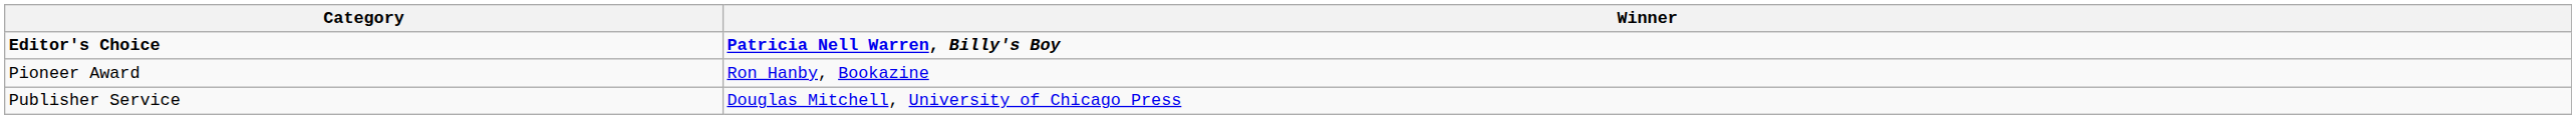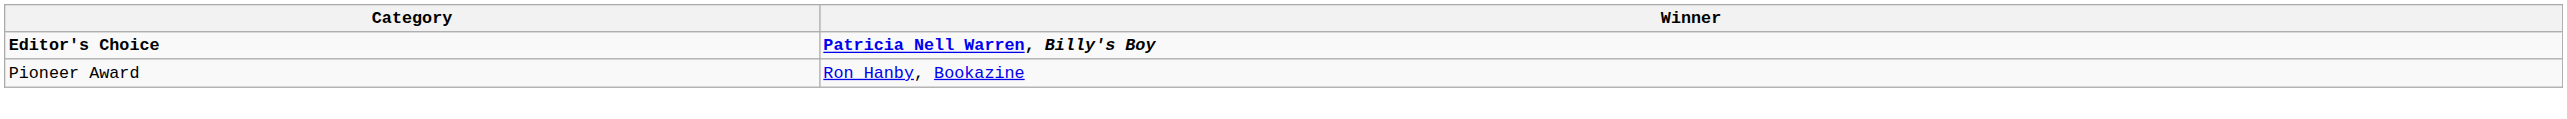- row: Publisher Service | Douglas Mitchell, University of Chicago Press
